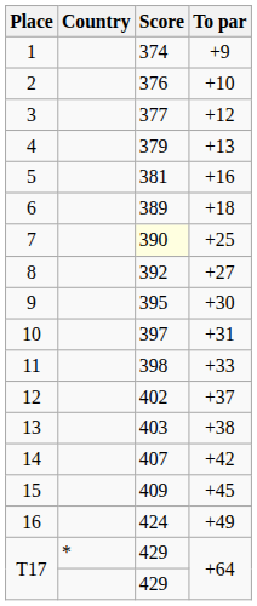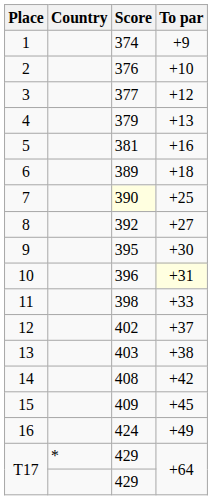10 | Score: 397 -> 396
10 | To par: no background -> lightyellow background
14 | Score: 407 -> 408
